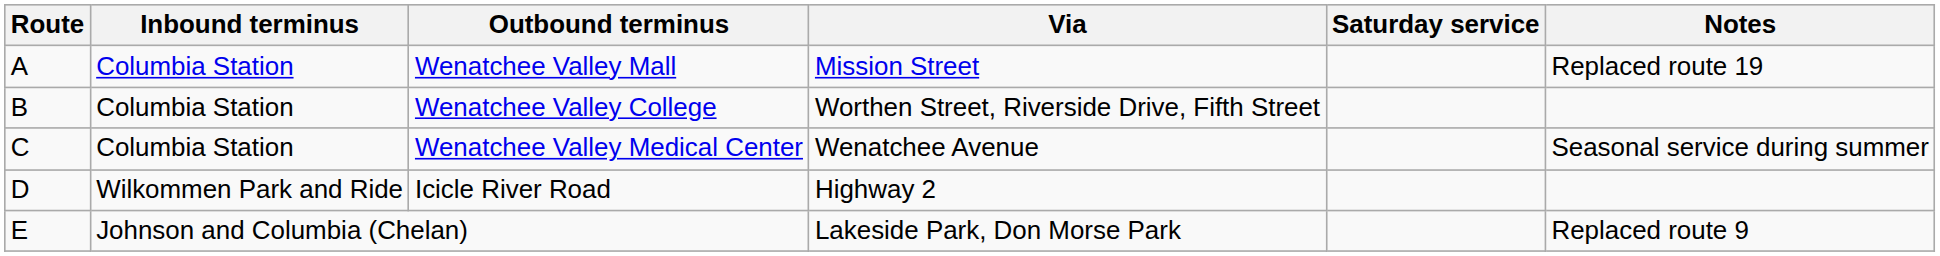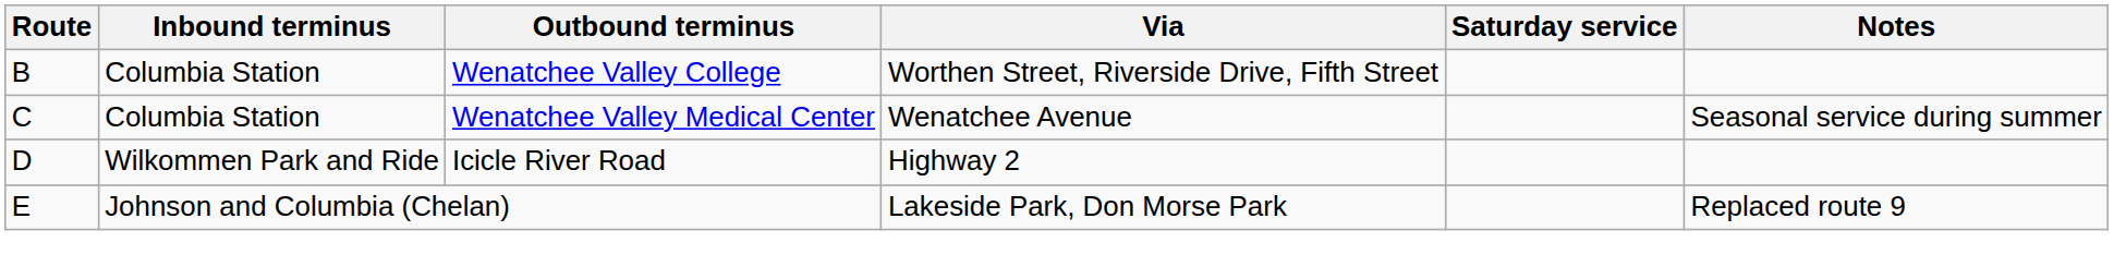- row: A | Columbia Station | Wenatchee Valley Mall | Mission Street | Replaced route 19
